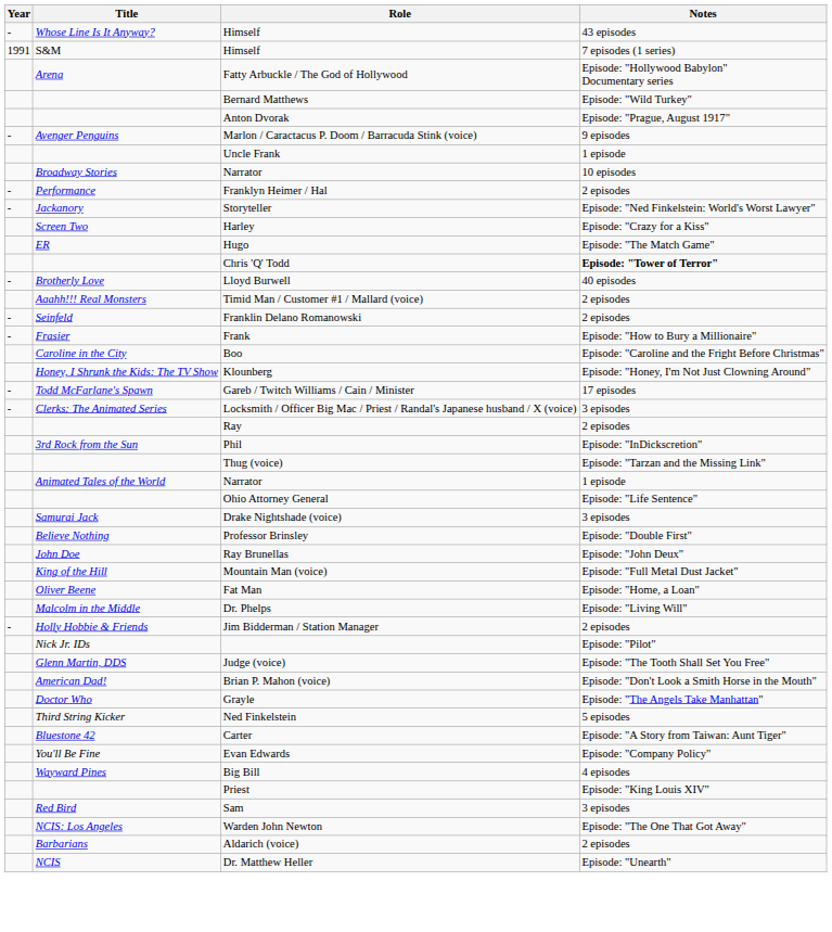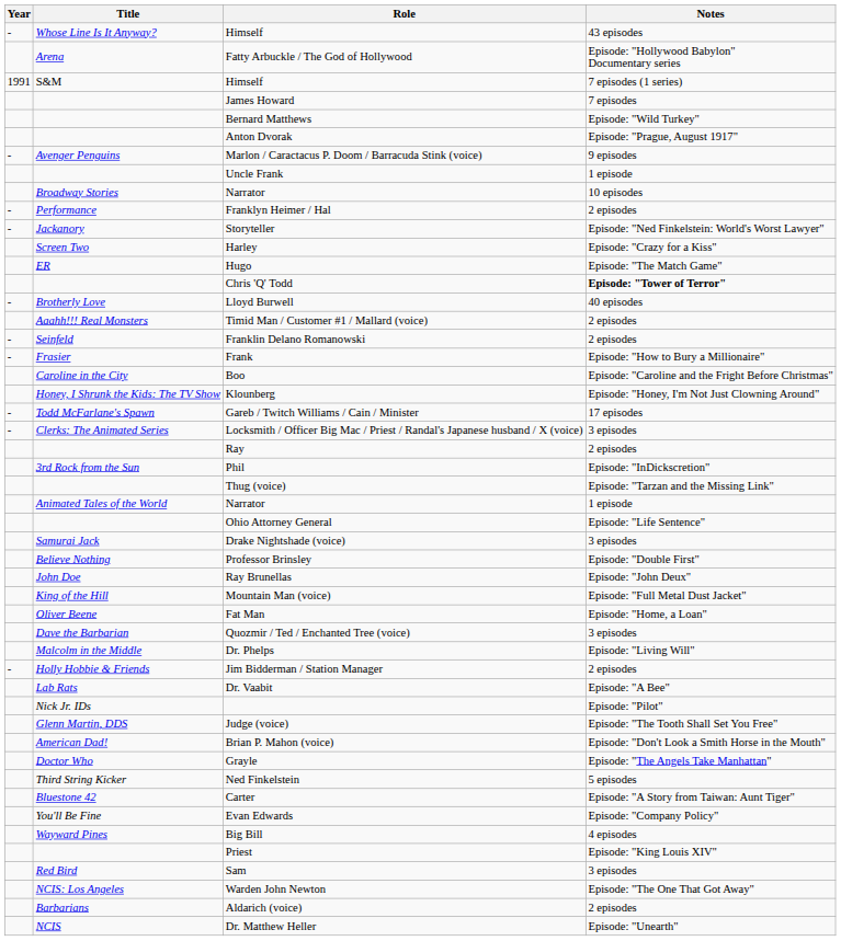rows swapped: Fatty Arbuckle / The God of Hollywood <-> S&M / Himself
+ row: James Howard | 7 episodes
+ row: Dave the Barbarian | Quozmir / Ted / Enchanted Tree (voice) | 3 episodes
+ row: Lab Rats | Dr. Vaabit | Episode: "A Bee"
